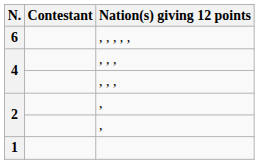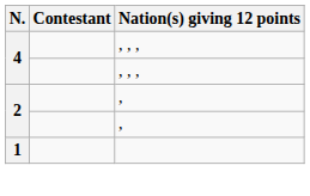- row: 6 | , , , , ,
